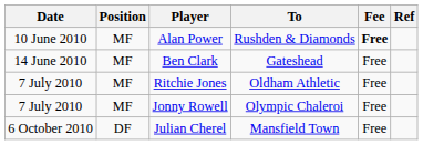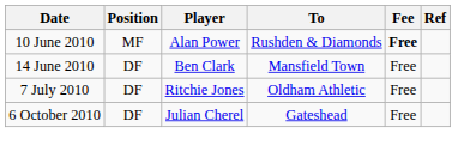Ben Clark | Position: MF -> DF
Ben Clark | To: Gateshead -> Mansfield Town
Ritchie Jones | Position: MF -> DF
- row: 7 July 2010 | MF | Jonny Rowell | Olympic Chaleroi | Free
Julian Cherel | To: Mansfield Town -> Gateshead
